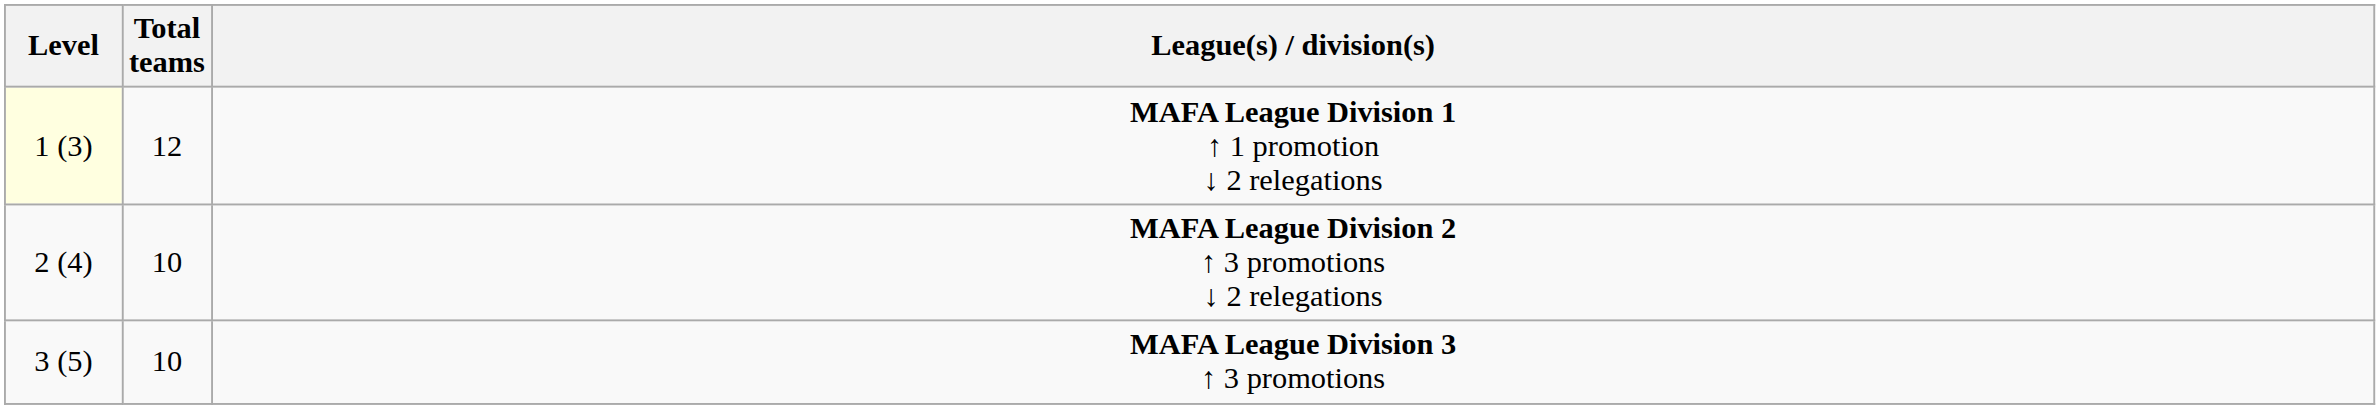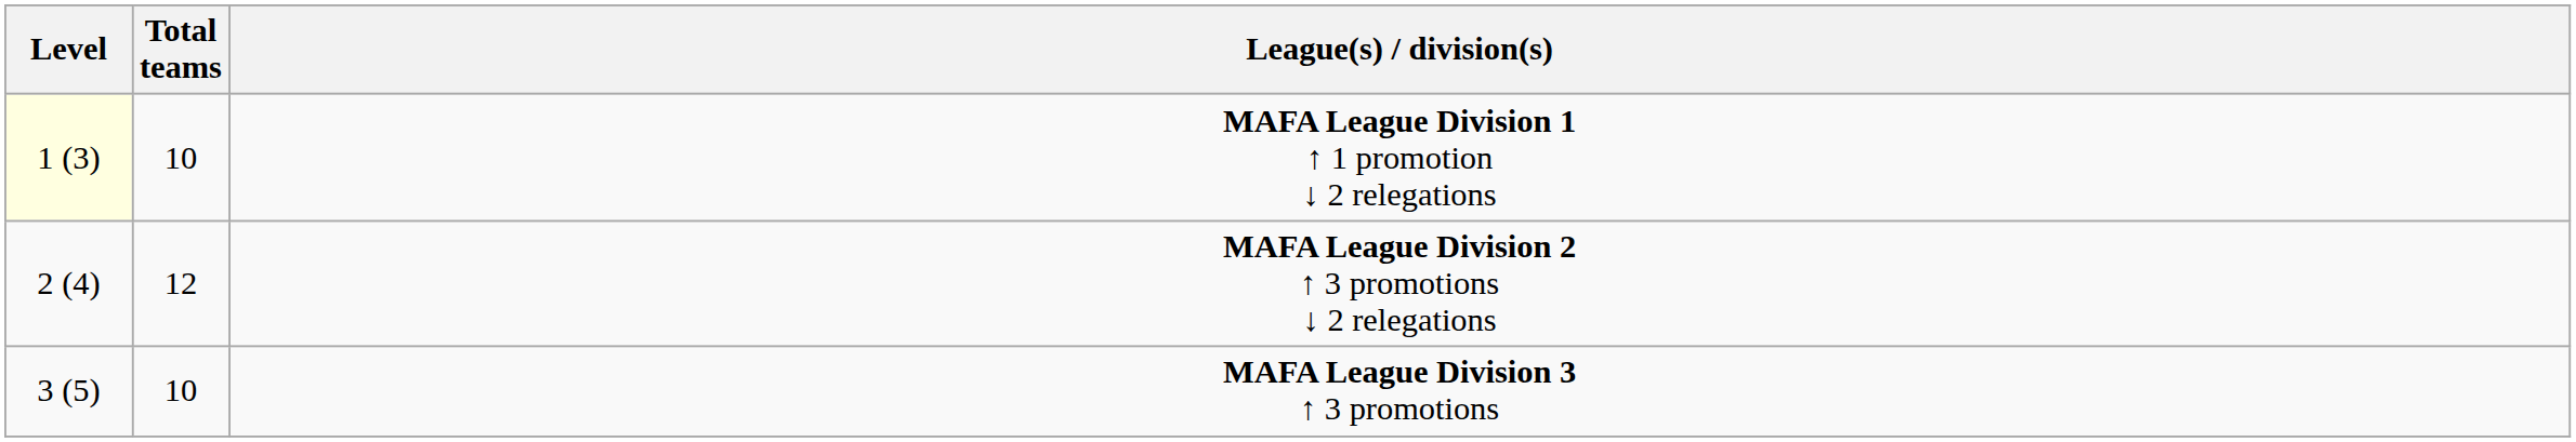MAFA League Division 1 ↑ 1 promotion ↓ 2 relegations | Total teams: 12 -> 10
MAFA League Division 2 ↑ 3 promotions ↓ 2 relegations | Total teams: 10 -> 12
